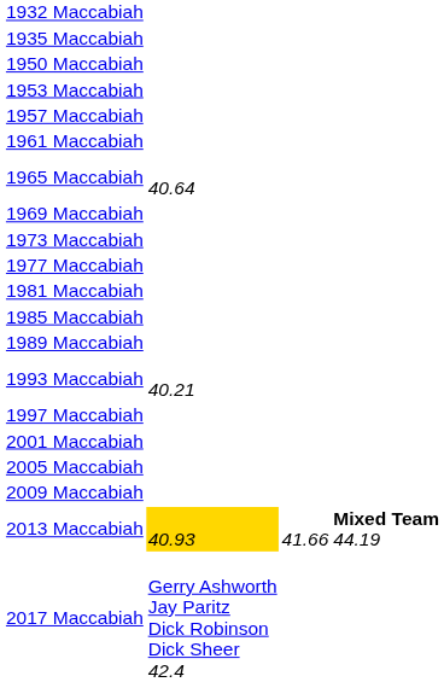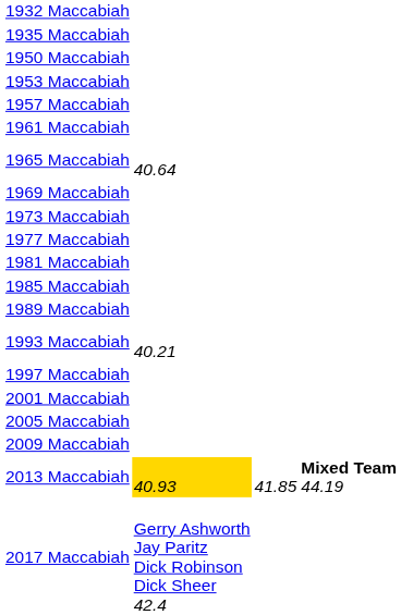2013 Maccabiah | column 3: 41.66 -> 41.85
